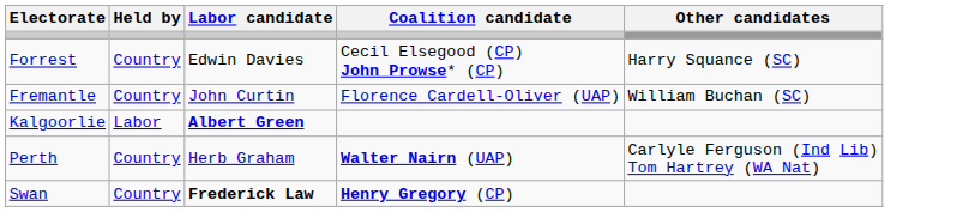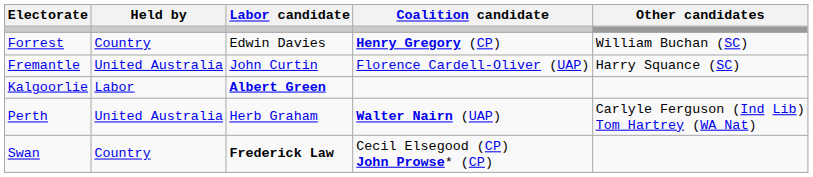Forrest | Coalition candidate: Cecil Elsegood (CP) John Prowse* (CP) -> Henry Gregory (CP)
Forrest | Other candidates: Harry Squance (SC) -> William Buchan (SC)
Fremantle | Held by: Country -> United Australia
Fremantle | Other candidates: William Buchan (SC) -> Harry Squance (SC)
Perth | Held by: Country -> United Australia
Swan | Coalition candidate: Henry Gregory (CP) -> Cecil Elsegood (CP) John Prowse* (CP)
